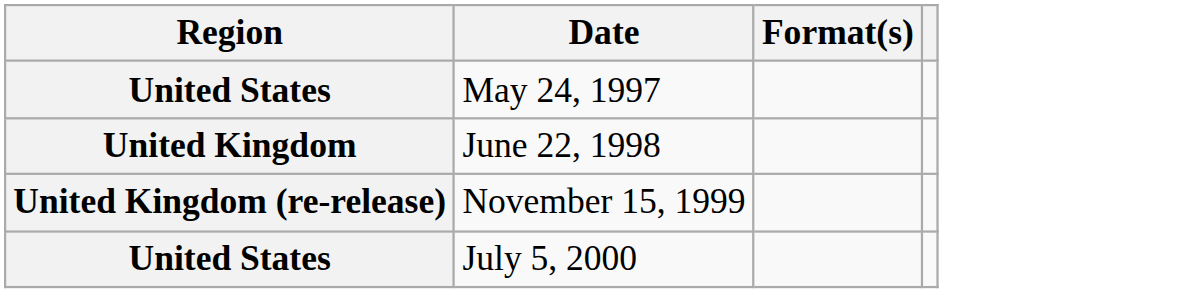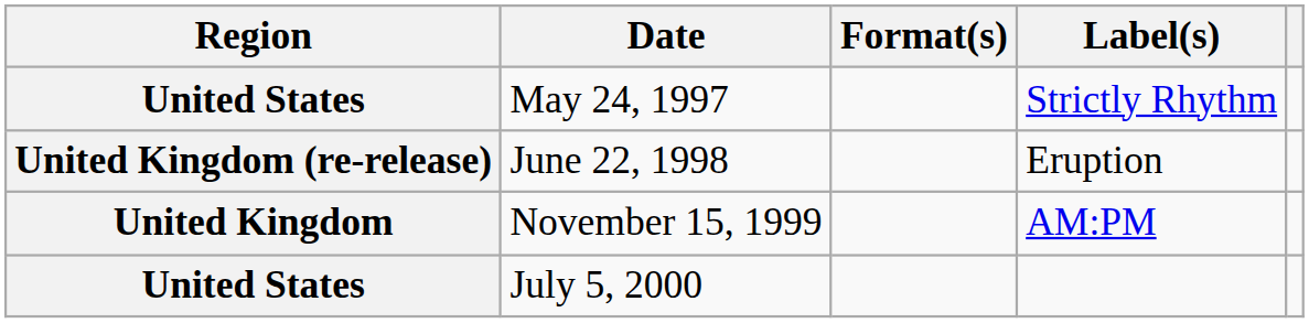+ column: Label(s) | Strictly Rhythm | Eruption | AM:PM
June 22, 1998 | Region: United Kingdom -> United Kingdom (re-release)
November 15, 1999 | Region: United Kingdom (re-release) -> United Kingdom
